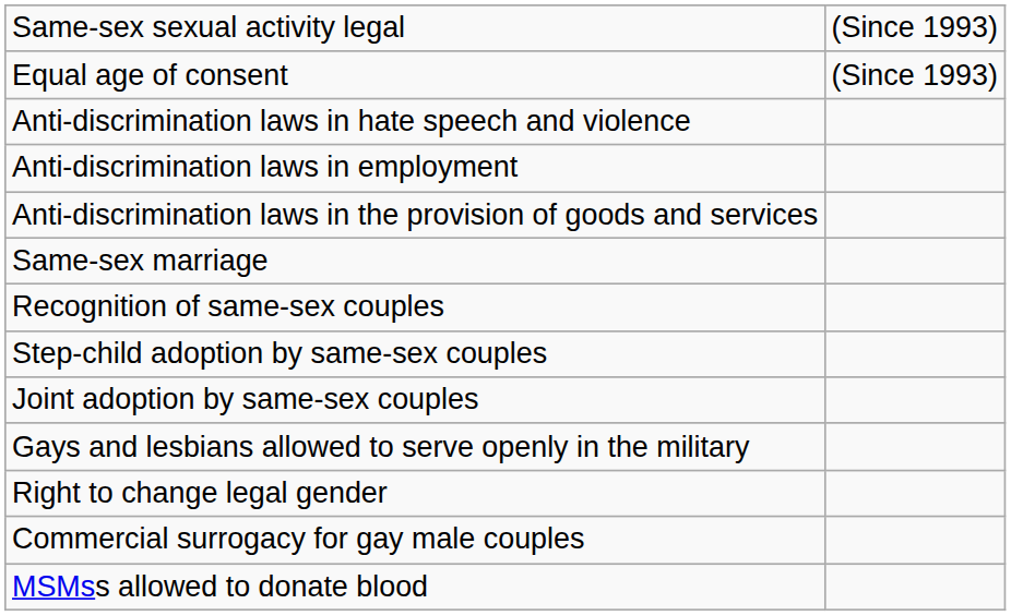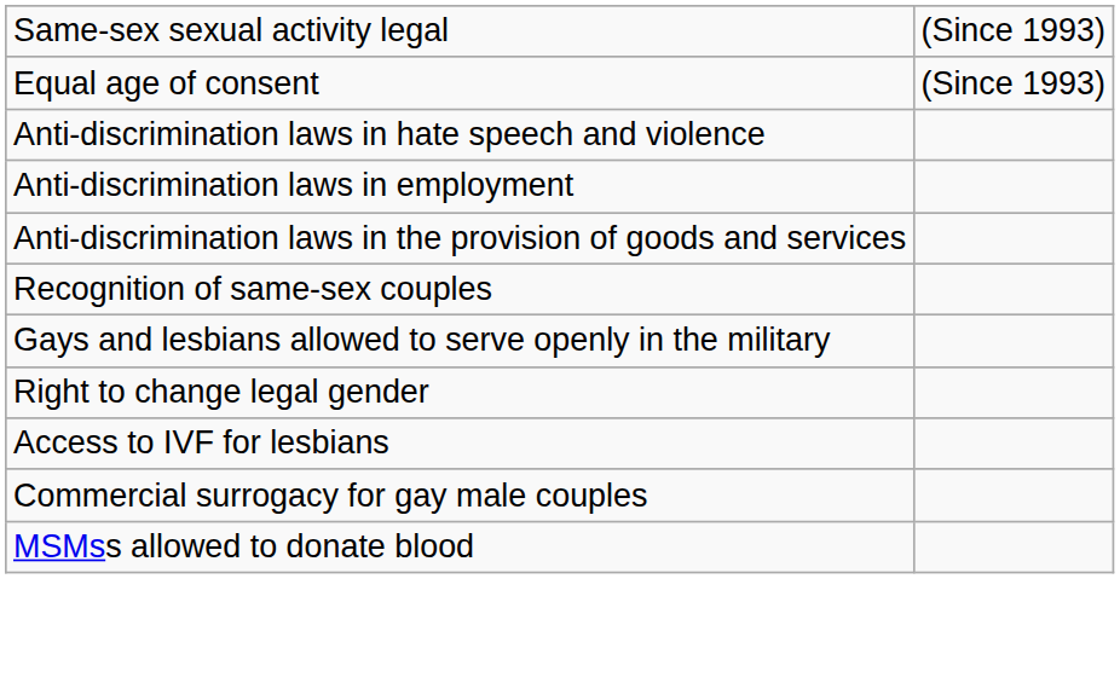- row: Same-sex marriage
- row: Step-child adoption by same-sex couples
- row: Joint adoption by same-sex couples
+ row: Access to IVF for lesbians
